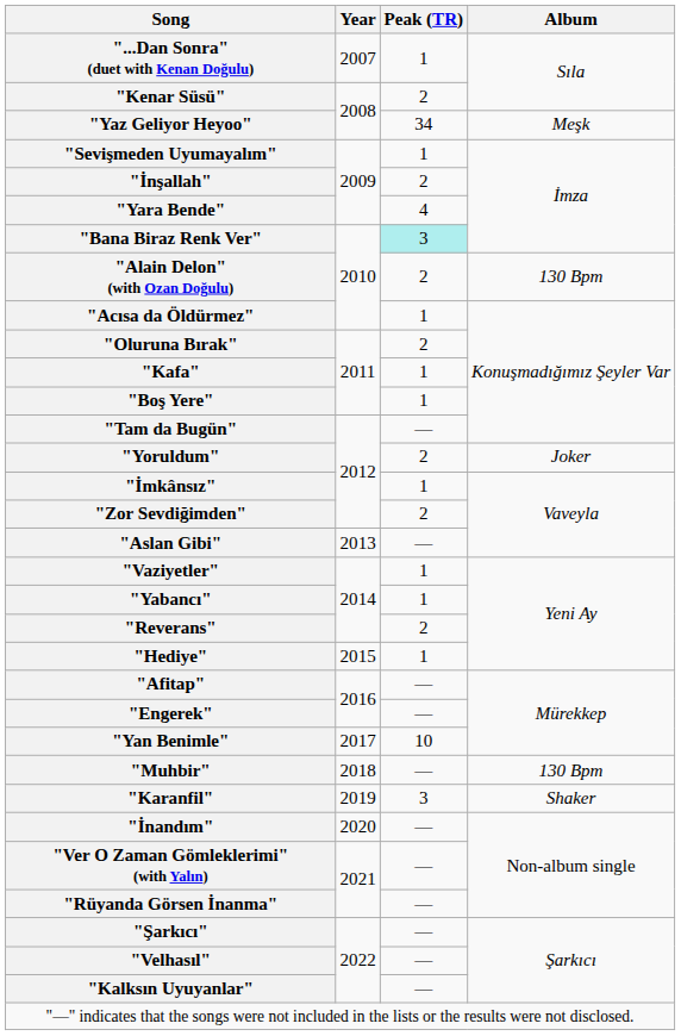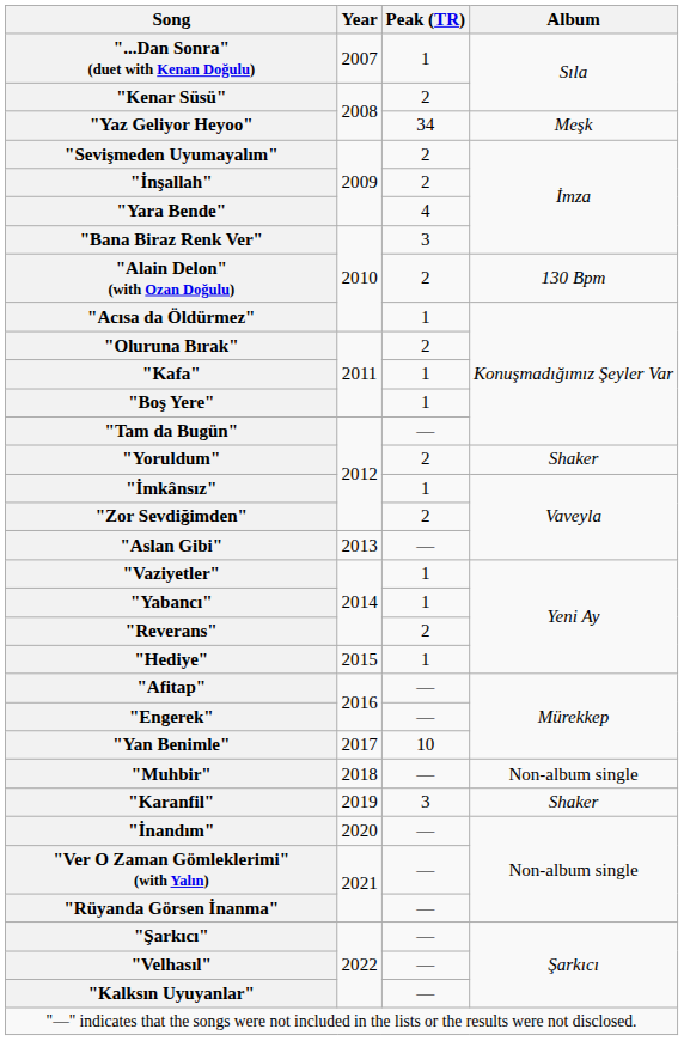"Sevişmeden Uyumayalım" | Peak (TR): 1 -> 2
"Bana Biraz Renk Ver" | Peak (TR): paleturquoise background -> no background
"Yoruldum" | Album: Joker -> Shaker
"Muhbir" | Album: 130 Bpm -> Non-album single
